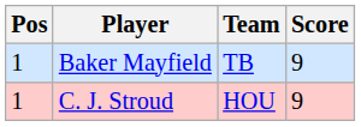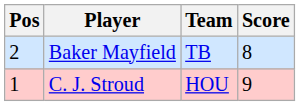Baker Mayfield | Pos: 1 -> 2
Baker Mayfield | Score: 9 -> 8
